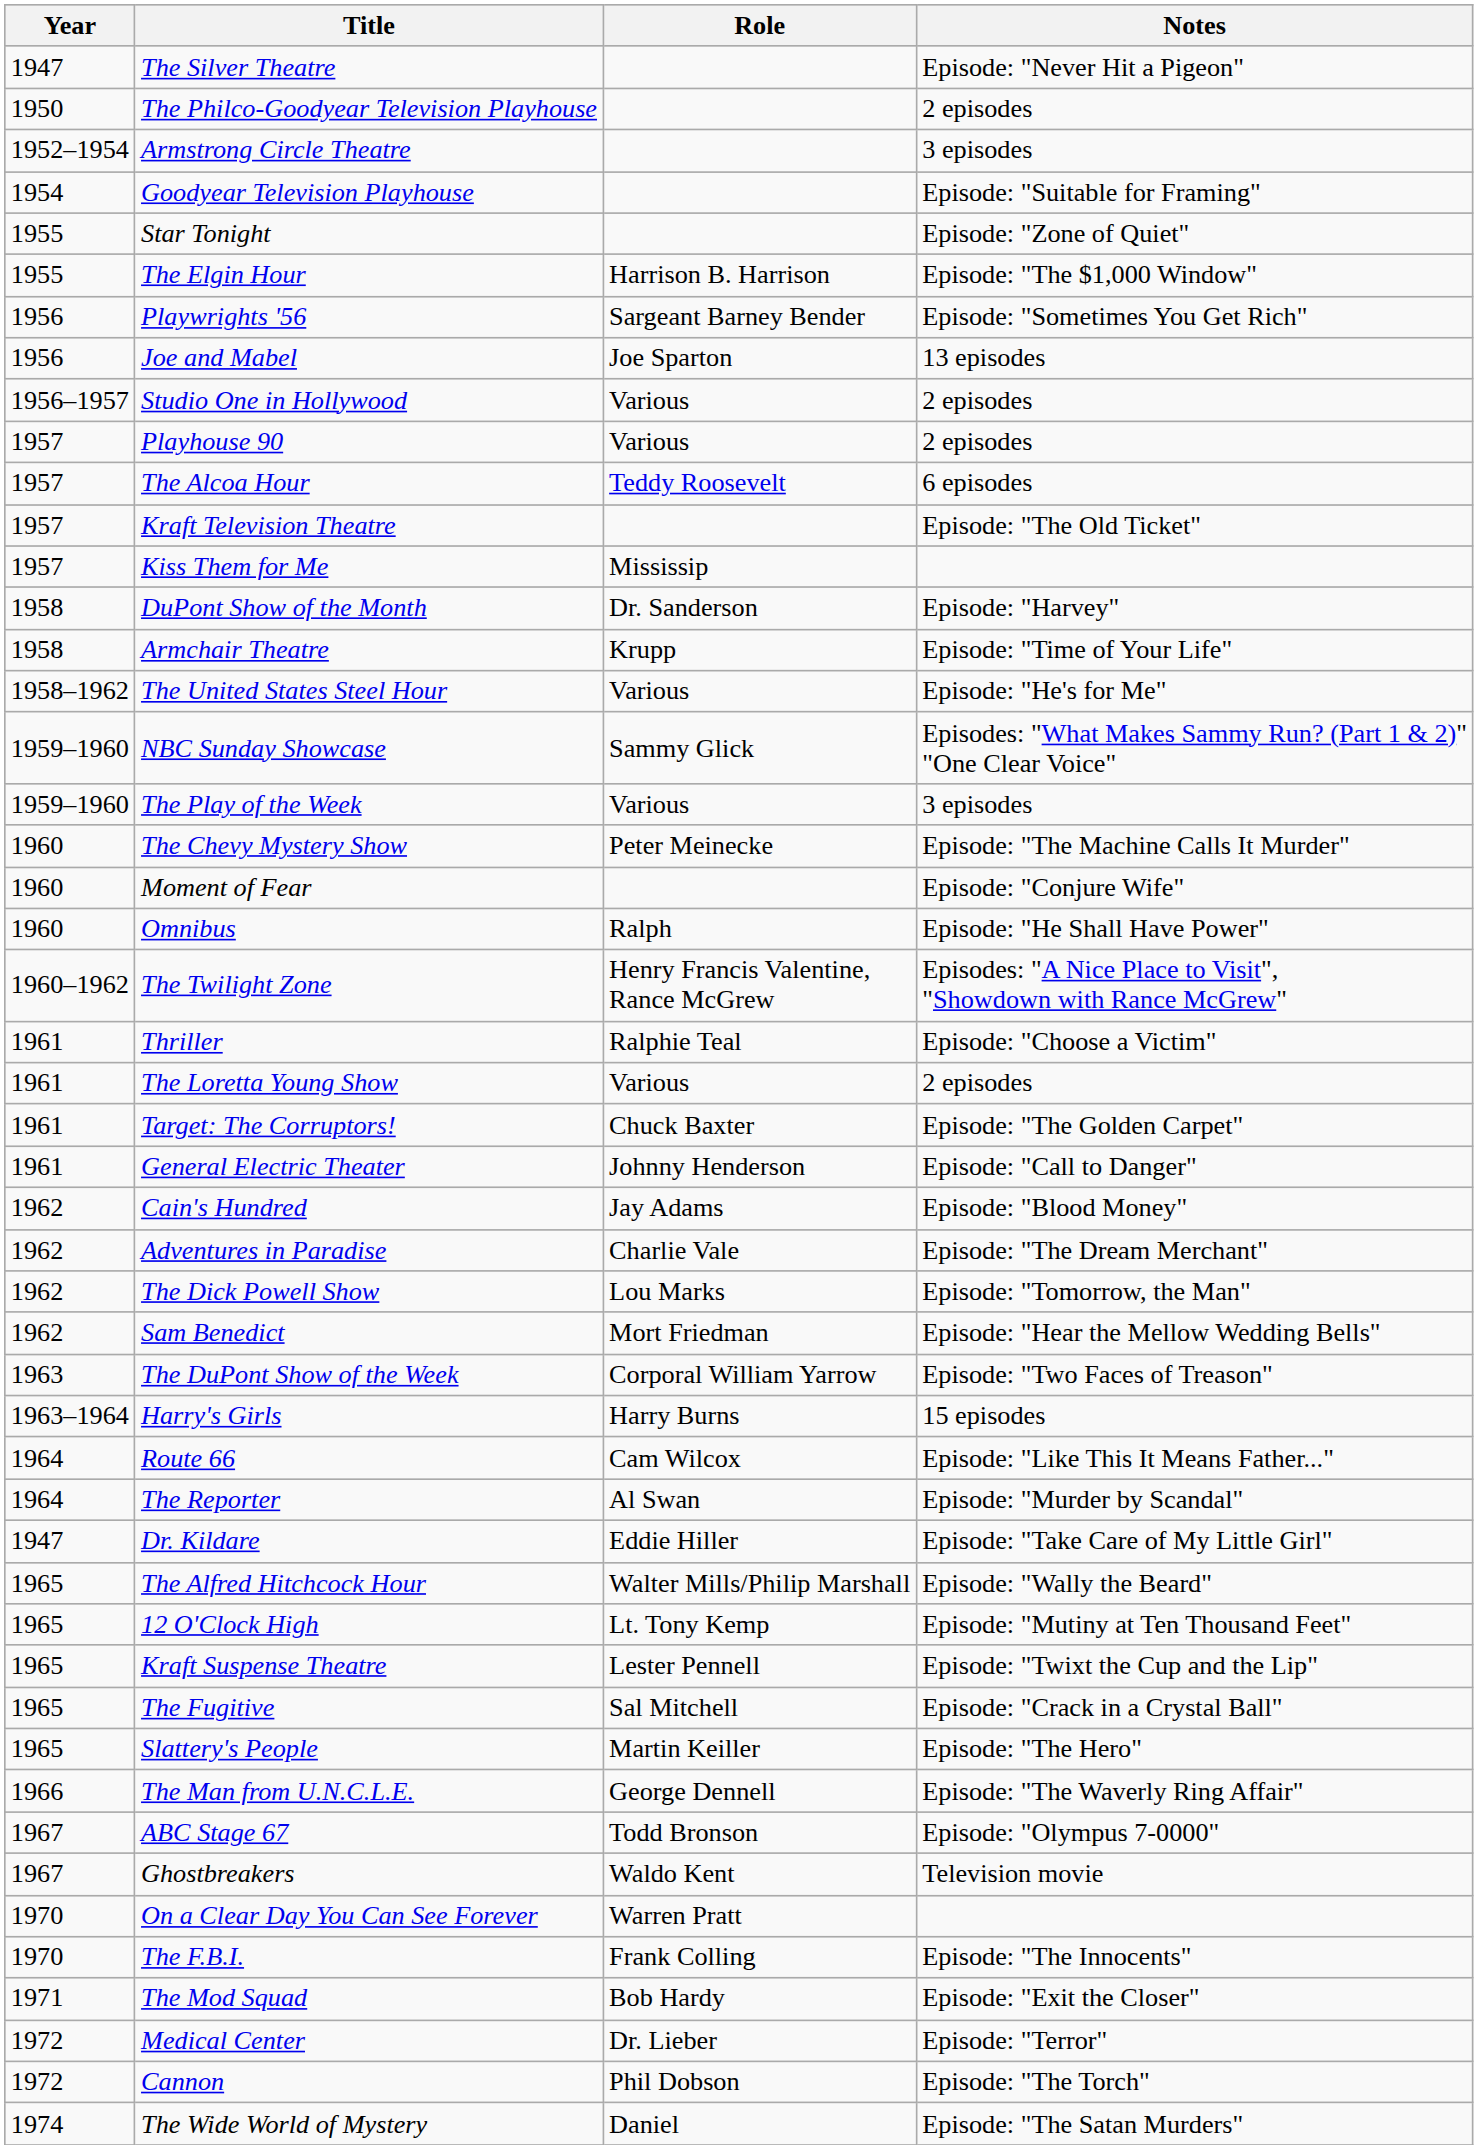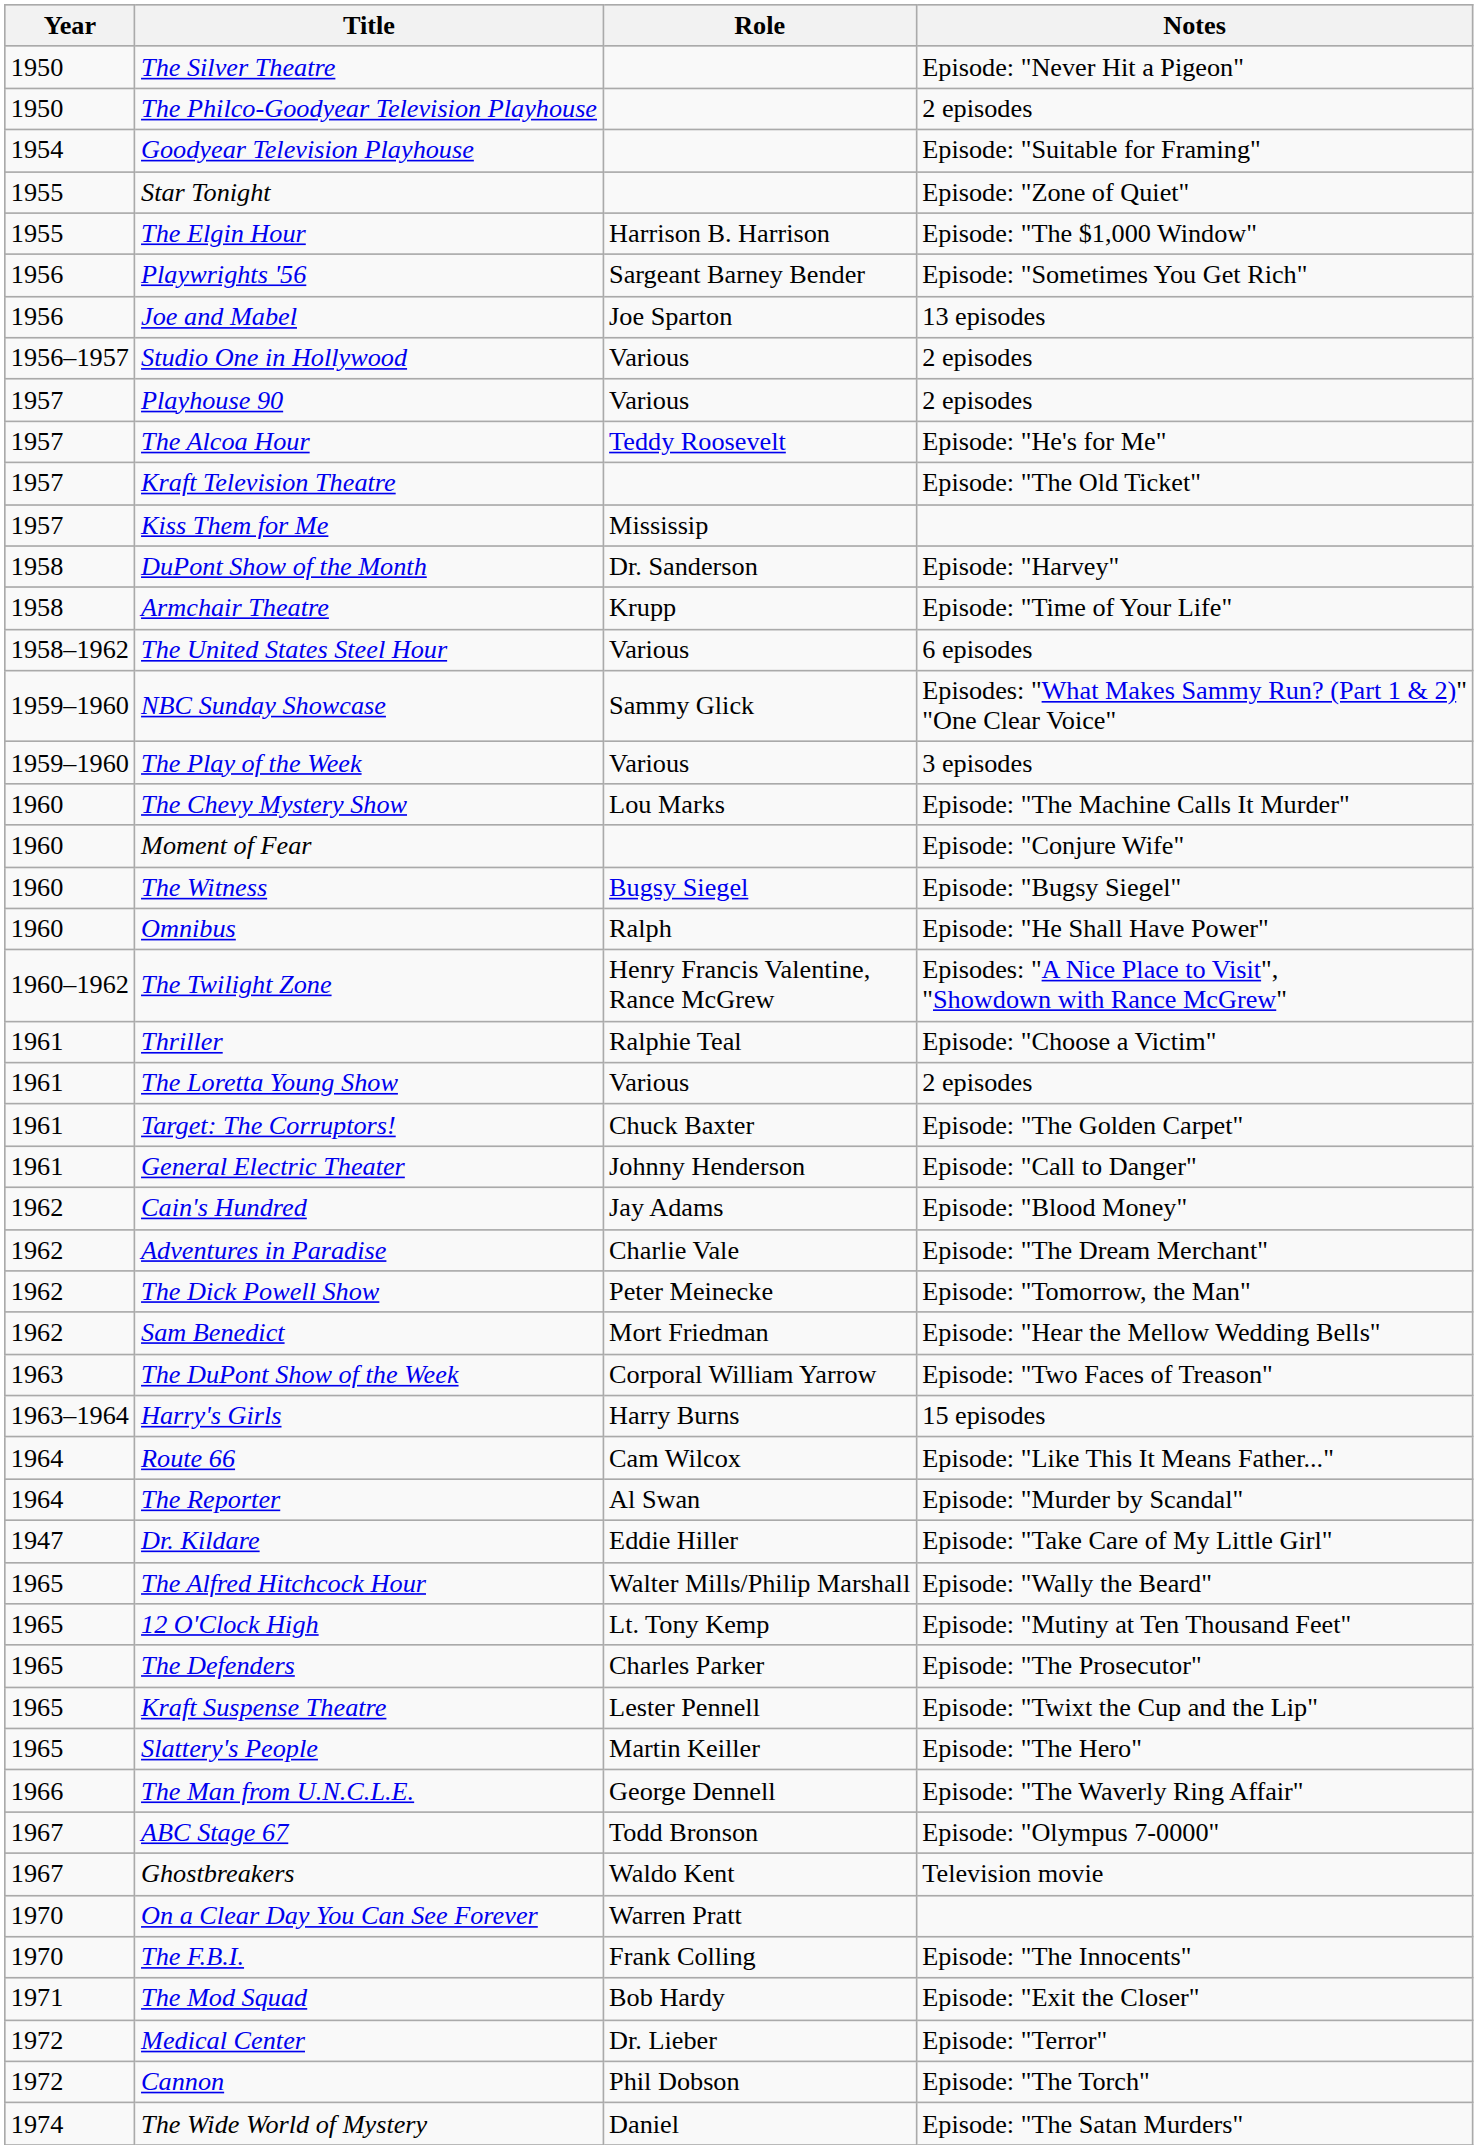The Silver Theatre | Year: 1947 -> 1950
- row: 1952–1954 | Armstrong Circle Theatre | 3 episodes
The Alcoa Hour | Notes: 6 episodes -> Episode: "He's for Me"
The United States Steel Hour | Notes: Episode: "He's for Me" -> 6 episodes
The Chevy Mystery Show | Role: Peter Meinecke -> Lou Marks
+ row: 1960 | The Witness | Bugsy Siegel | Episode: "Bugsy Siegel"
The Dick Powell Show | Role: Lou Marks -> Peter Meinecke
+ row: 1965 | The Defenders | Charles Parker | Episode: "The Prosecutor"
- row: 1965 | The Fugitive | Sal Mitchell | Episode: "Crack in a Crystal Ball"
